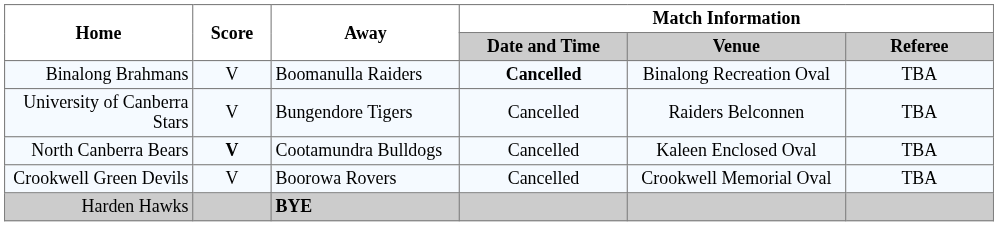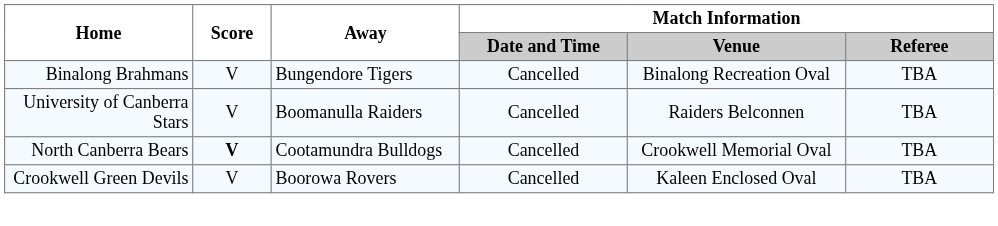Binalong Brahmans | Away: Boomanulla Raiders -> Bungendore Tigers
Binalong Brahmans | Match Information / Date and Time: bold -> normal
University of Canberra Stars | Away: Bungendore Tigers -> Boomanulla Raiders
North Canberra Bears | Match Information / Venue: Kaleen Enclosed Oval -> Crookwell Memorial Oval
Crookwell Green Devils | Match Information / Venue: Crookwell Memorial Oval -> Kaleen Enclosed Oval
- row: Harden Hawks | BYE
